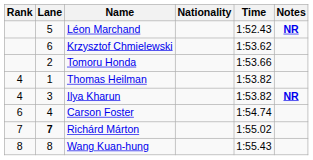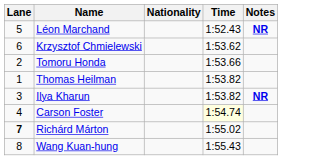- column: Rank | 4 | 4 | 6 | 7 | 8
Carson Foster | Time: no background -> lightyellow background
